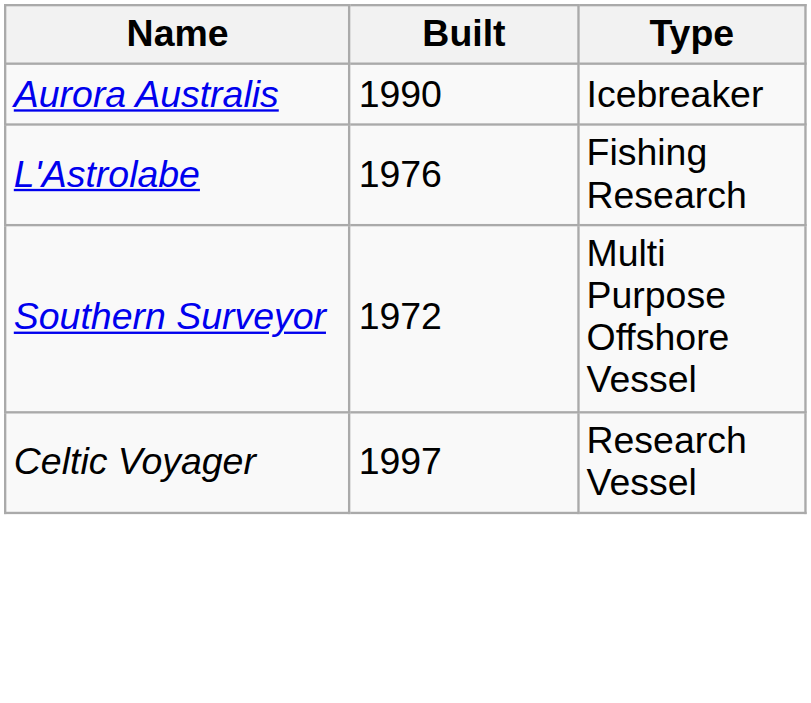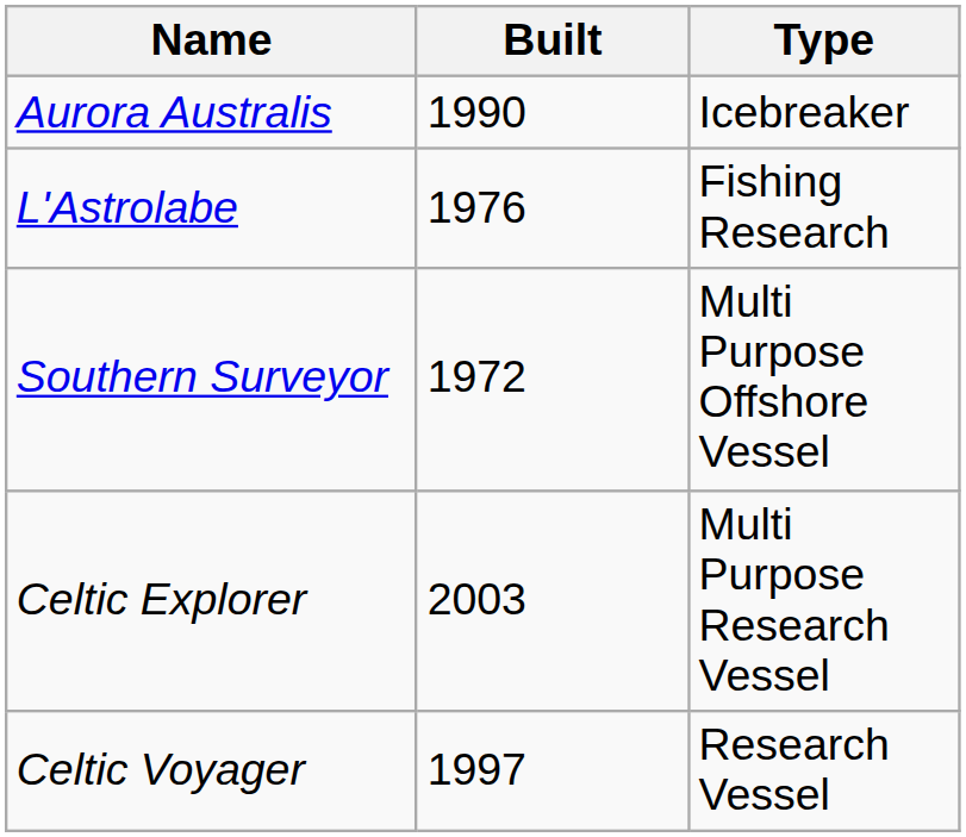+ row: Celtic Explorer | 2003 | Multi Purpose Research Vessel
